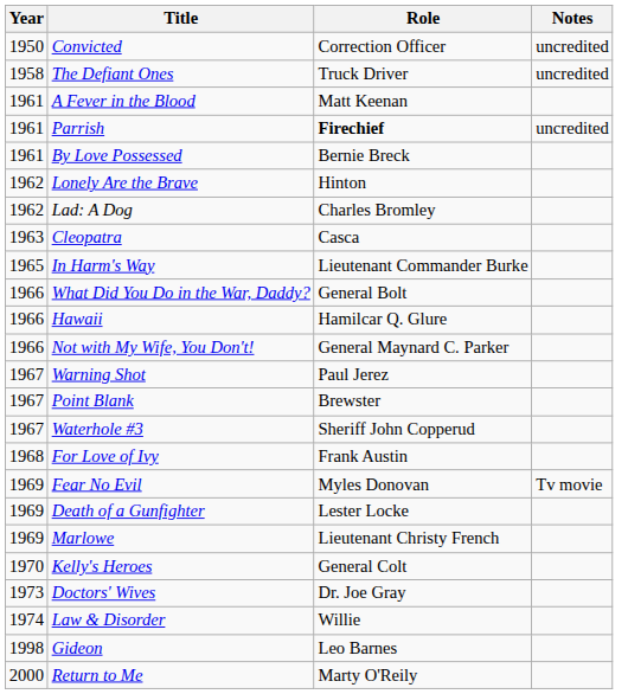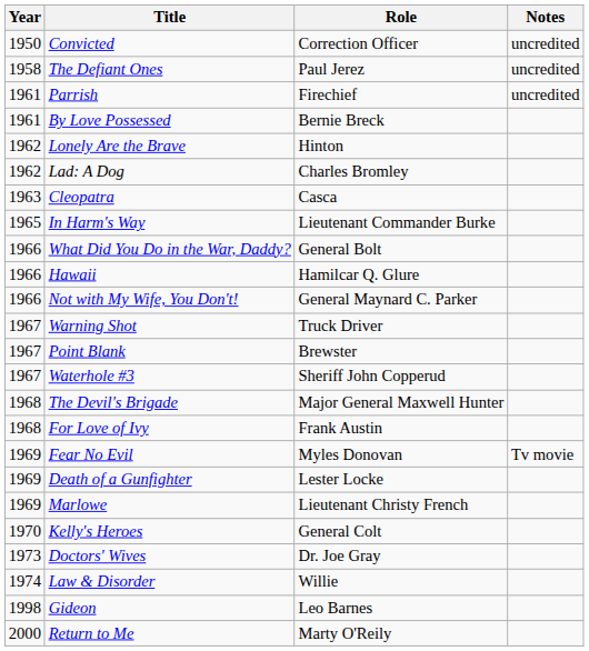The Defiant Ones | Role: Truck Driver -> Paul Jerez
- row: 1961 | A Fever in the Blood | Matt Keenan
Parrish | Role: bold -> normal
Warning Shot | Role: Paul Jerez -> Truck Driver
+ row: 1968 | The Devil's Brigade | Major General Maxwell Hunter
